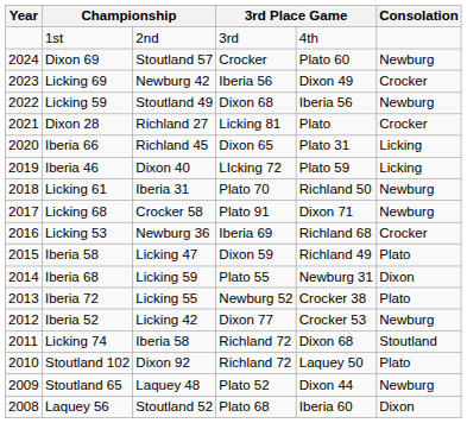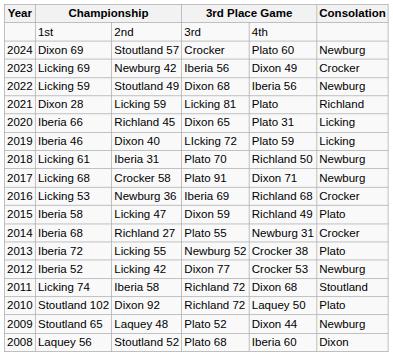Dixon 28 | column 3: Richland 27 -> Licking 59
Dixon 28 | Consolation: Crocker -> Richland
Iberia 68 | column 3: Licking 59 -> Richland 27
Iberia 68 | Consolation: Dixon -> Crocker
